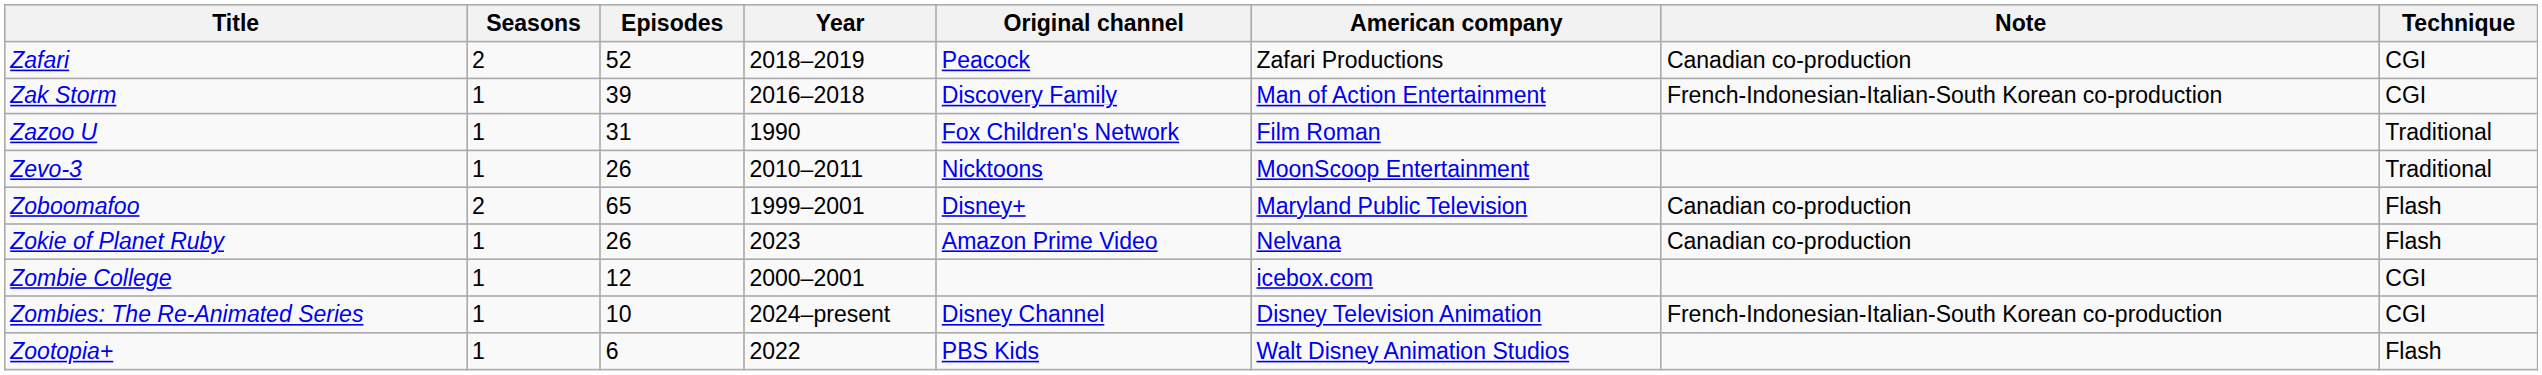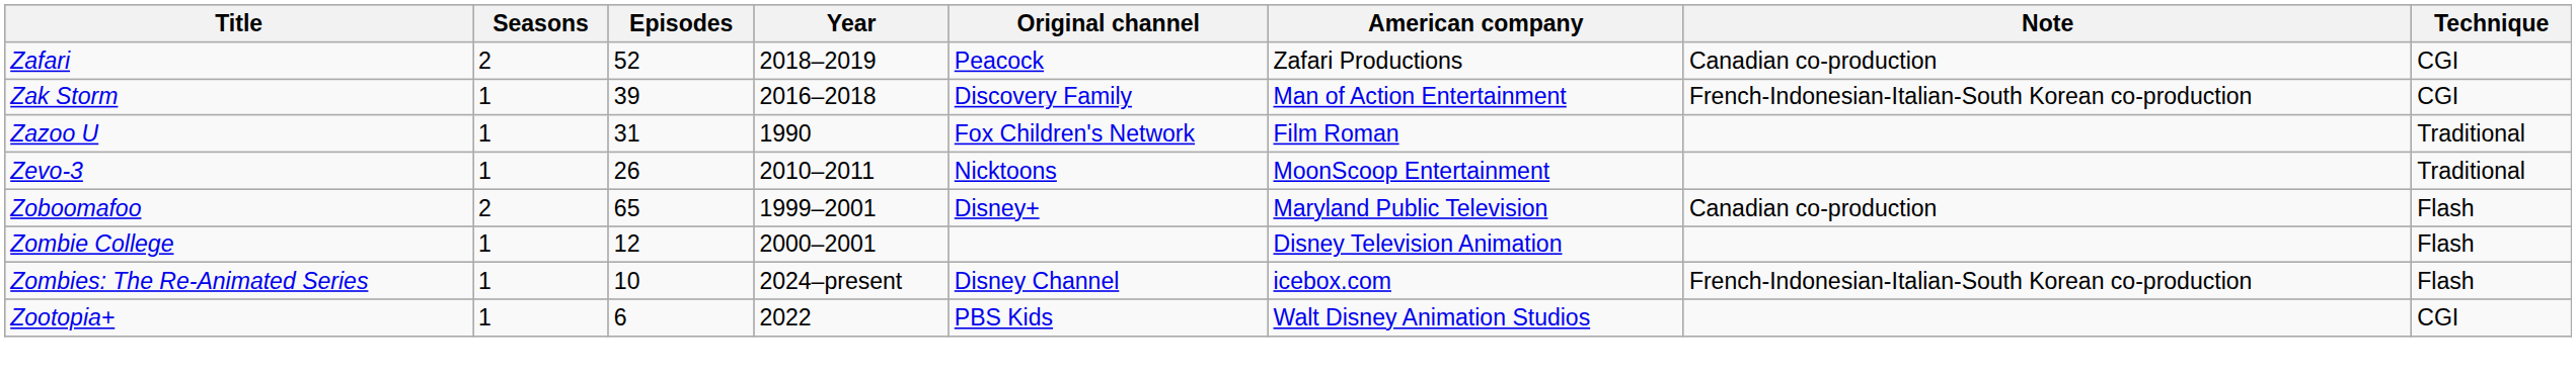- row: Zokie of Planet Ruby | 1 | 26 | 2023 | Amazon Prime Video | Nelvana | Canadian co-production | Flash
Zombie College | American company: icebox.com -> Disney Television Animation
Zombie College | Technique: CGI -> Flash
Zombies: The Re-Animated Series | American company: Disney Television Animation -> icebox.com
Zombies: The Re-Animated Series | Technique: CGI -> Flash
Zootopia+ | Technique: Flash -> CGI
